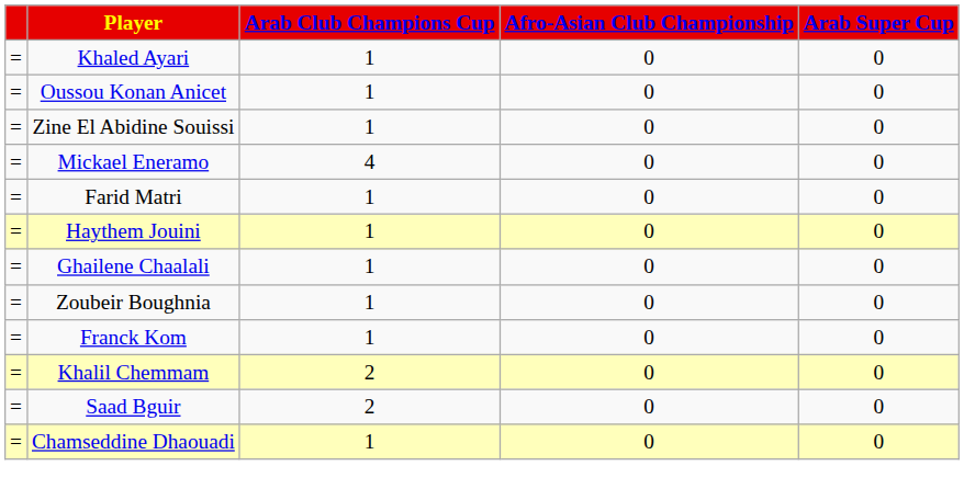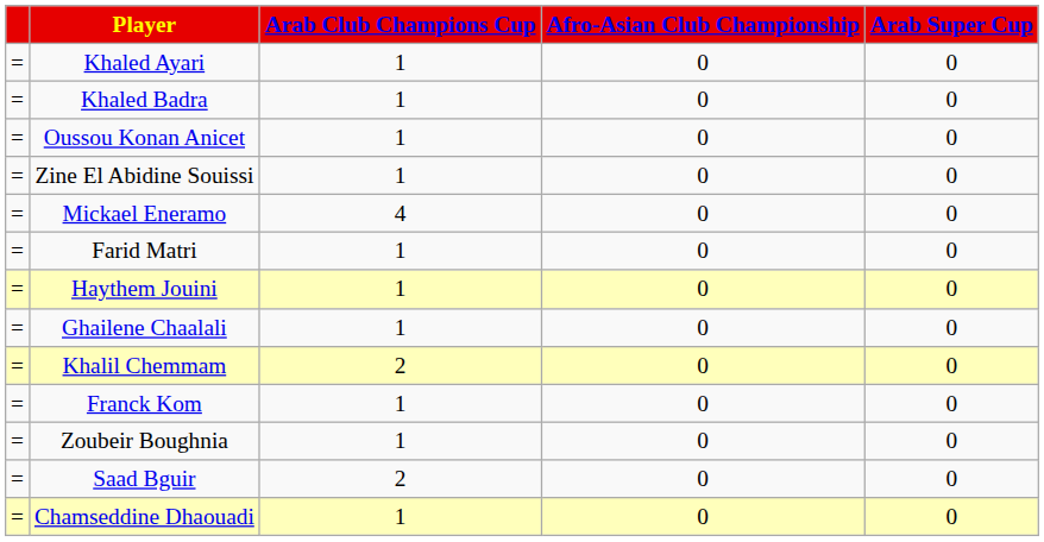+ row: = | Khaled Badra | 1 | 0 | 0
rows swapped: Khalil Chemmam <-> Zoubeir Boughnia
